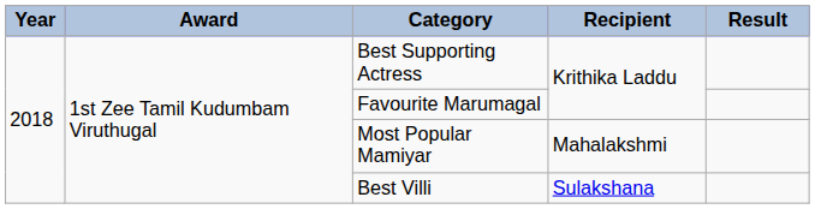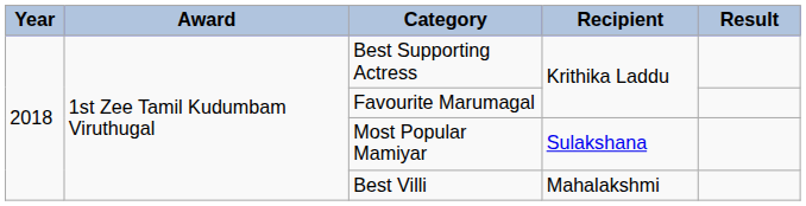Most Popular Mamiyar | Recipient: Mahalakshmi -> Sulakshana
Best Villi | Recipient: Sulakshana -> Mahalakshmi
